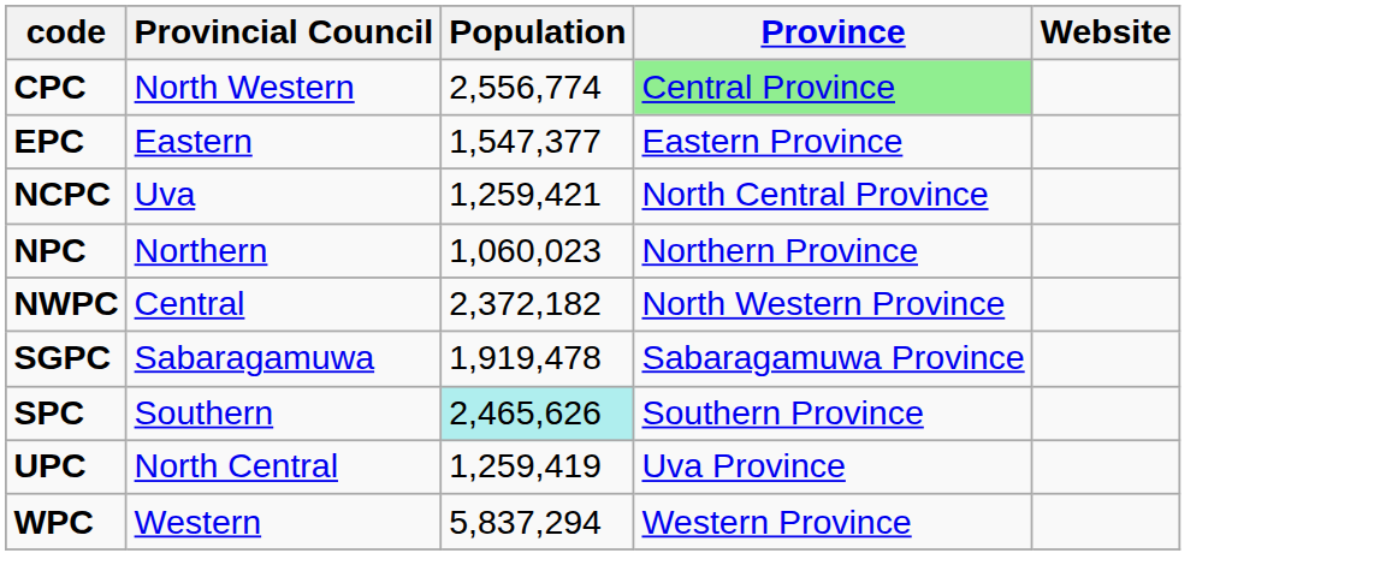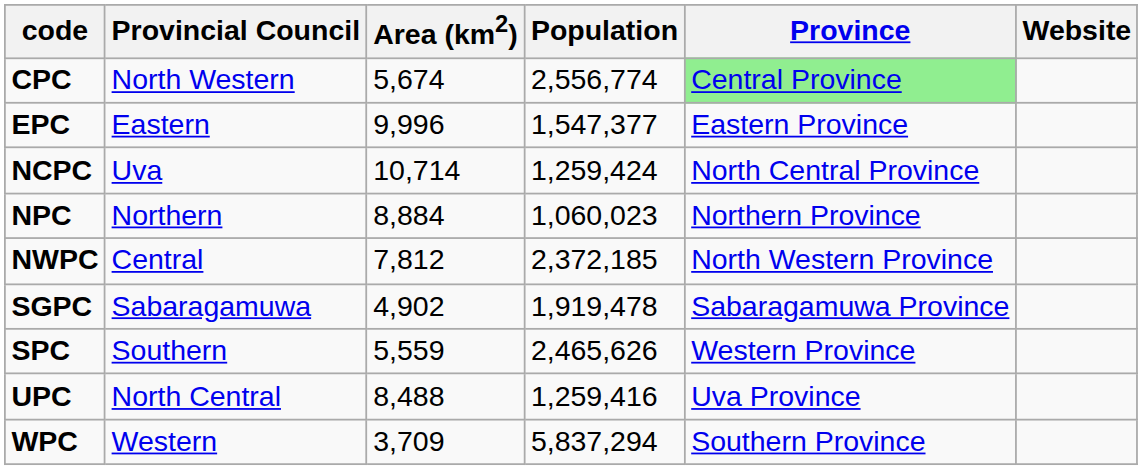+ column: Area (km2) | 5,674 | 9,996 | 10,714 | 8,884 | 7,812 | 4,902 | 5,559 | 8,488 | 3,709
NCPC | Population: 1,259,421 -> 1,259,424
NWPC | Population: 2,372,182 -> 2,372,185
SPC | Population: paleturquoise background -> no background
SPC | Province: Southern Province -> Western Province
UPC | Population: 1,259,419 -> 1,259,416
WPC | Province: Western Province -> Southern Province
